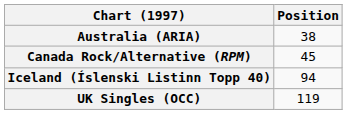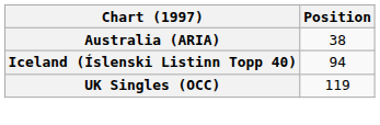- row: Canada Rock/Alternative (RPM) | 45
